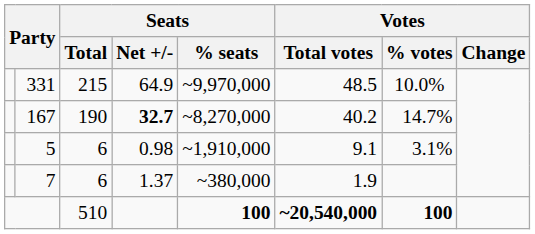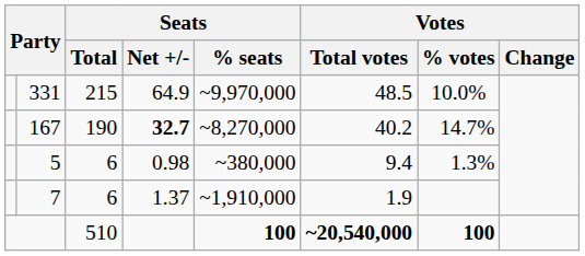5 | Seats / % seats: ~1,910,000 -> ~380,000
5 | Votes / Total votes: 9.1 -> 9.4
5 | Votes / % votes: 3.1% -> 1.3%
7 | Seats / % seats: ~380,000 -> ~1,910,000
